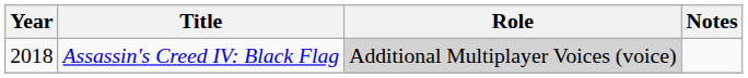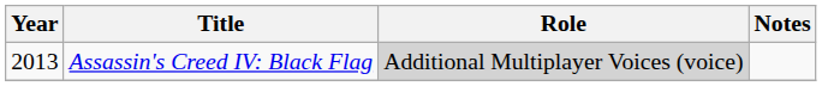Assassin's Creed IV: Black Flag | Year: 2018 -> 2013
